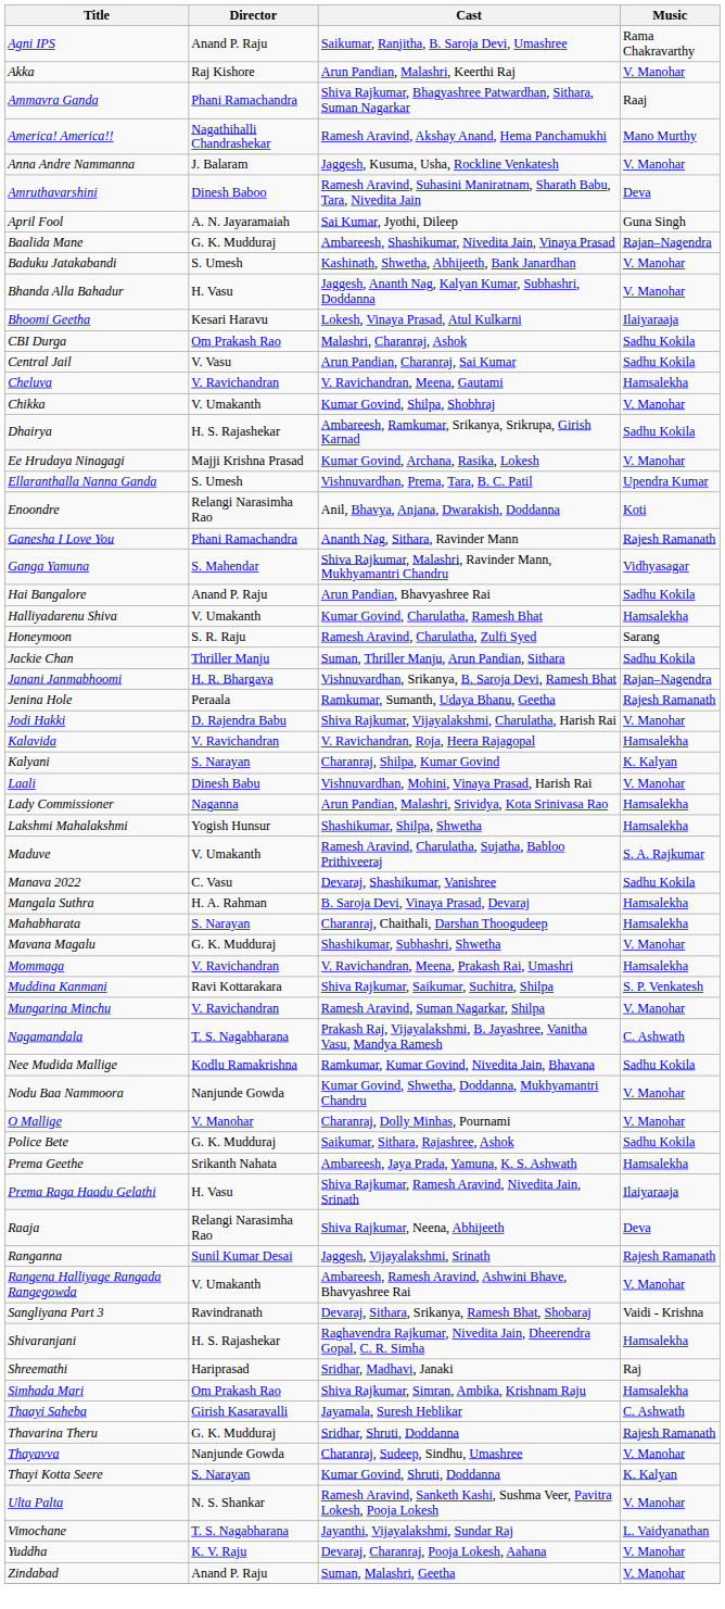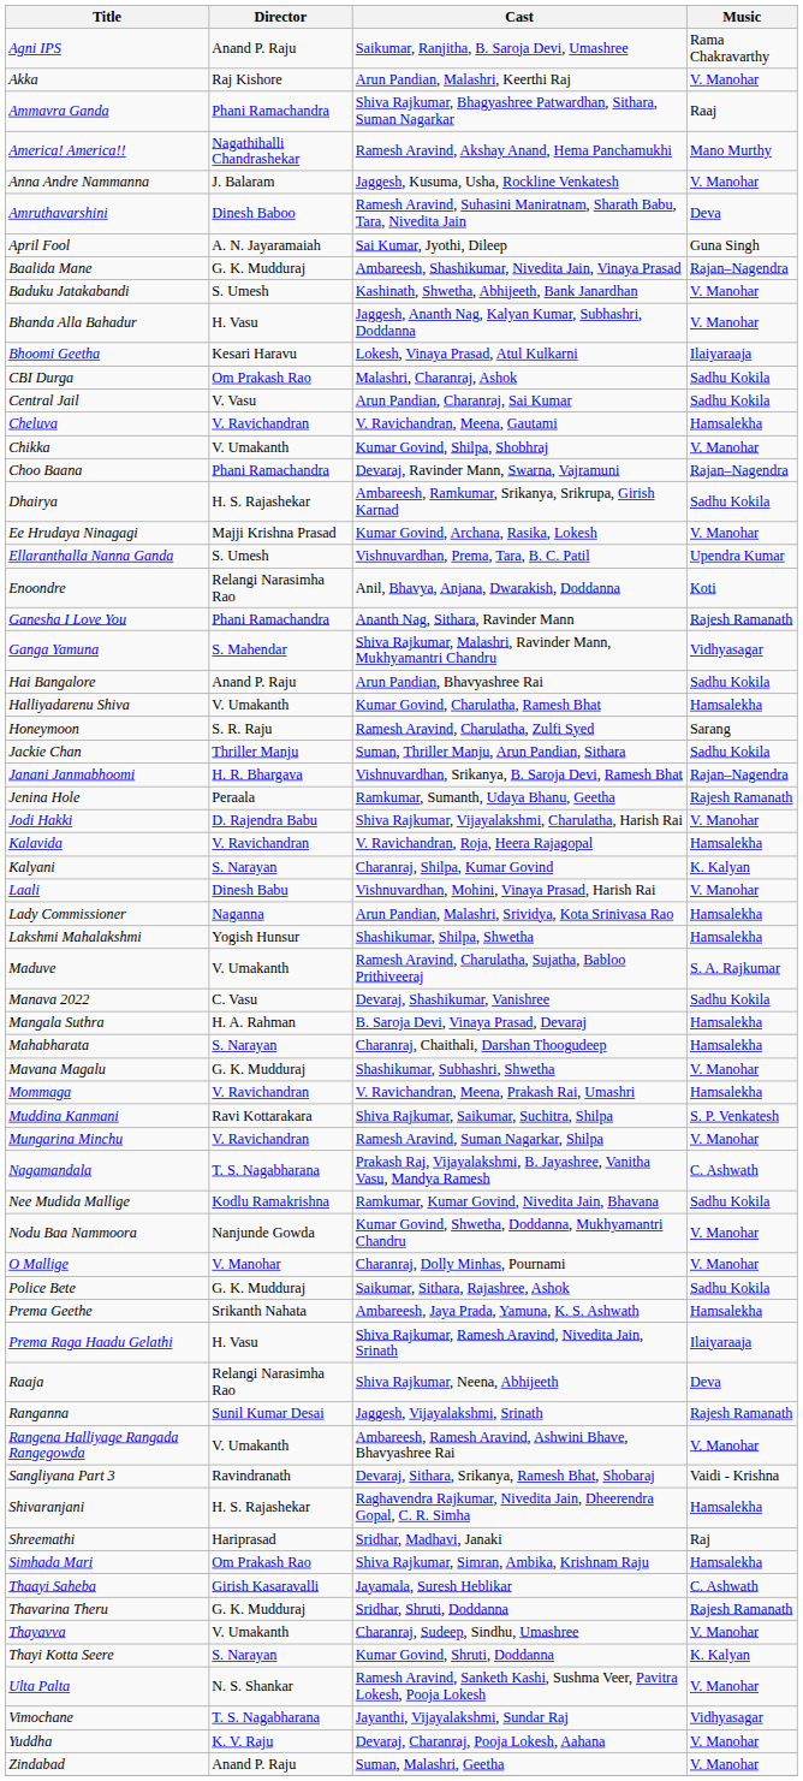+ row: Choo Baana | Phani Ramachandra | Devaraj, Ravinder Mann, Swarna, Vajramuni | Rajan–Nagendra
Thayavva | Director: Nanjunde Gowda -> V. Umakanth
Vimochane | Music: L. Vaidyanathan -> Vidhyasagar
